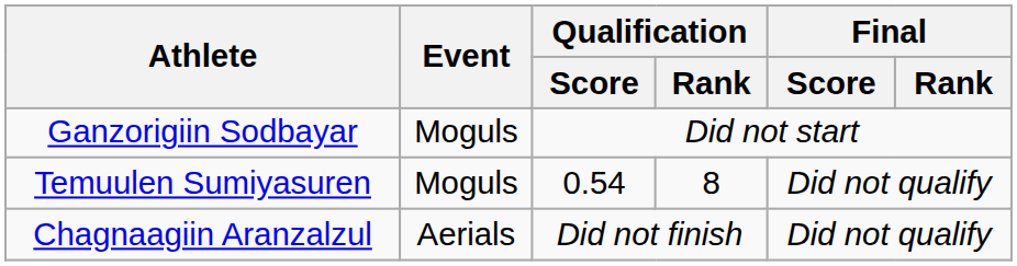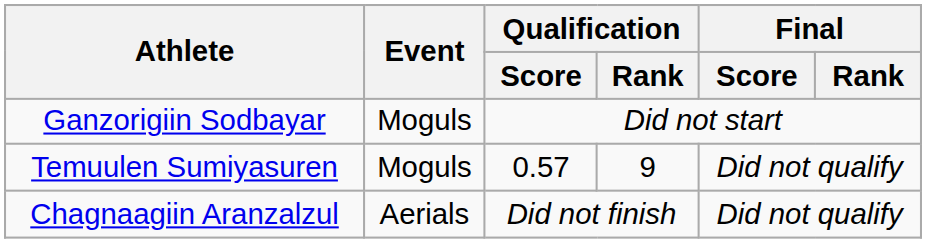Temuulen Sumiyasuren | Qualification / Score: 0.54 -> 0.57
Temuulen Sumiyasuren | Qualification / Rank: 8 -> 9
